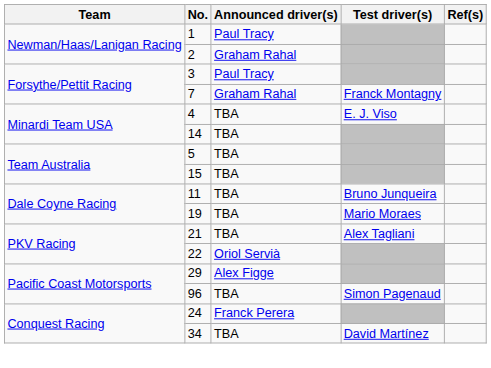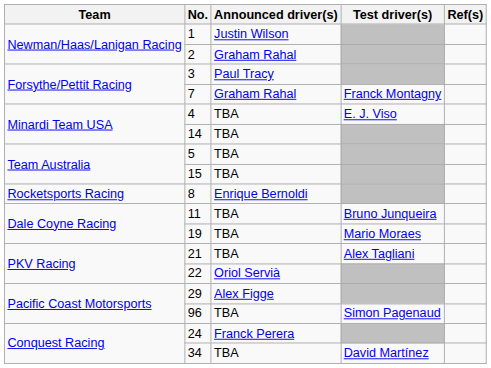1 | Announced driver(s): Paul Tracy -> Justin Wilson
+ row: Rocketsports Racing | 8 | Enrique Bernoldi
